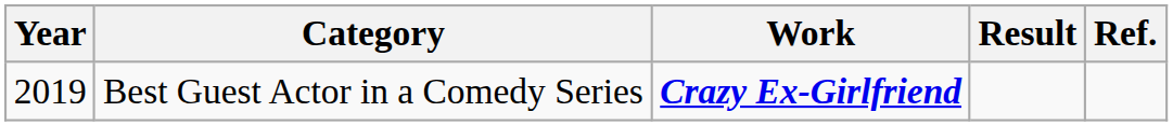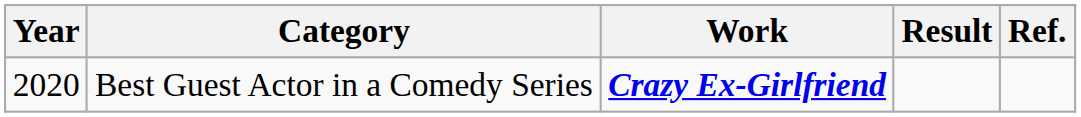Best Guest Actor in a Comedy Series | Year: 2019 -> 2020
